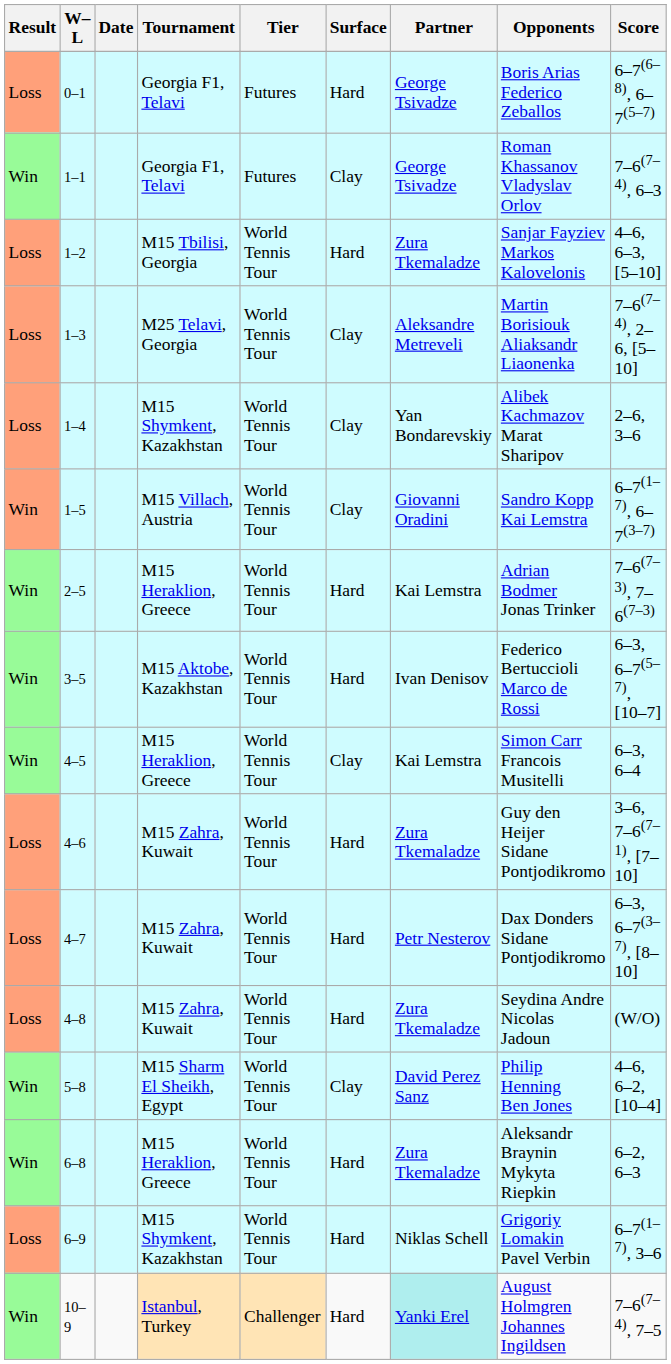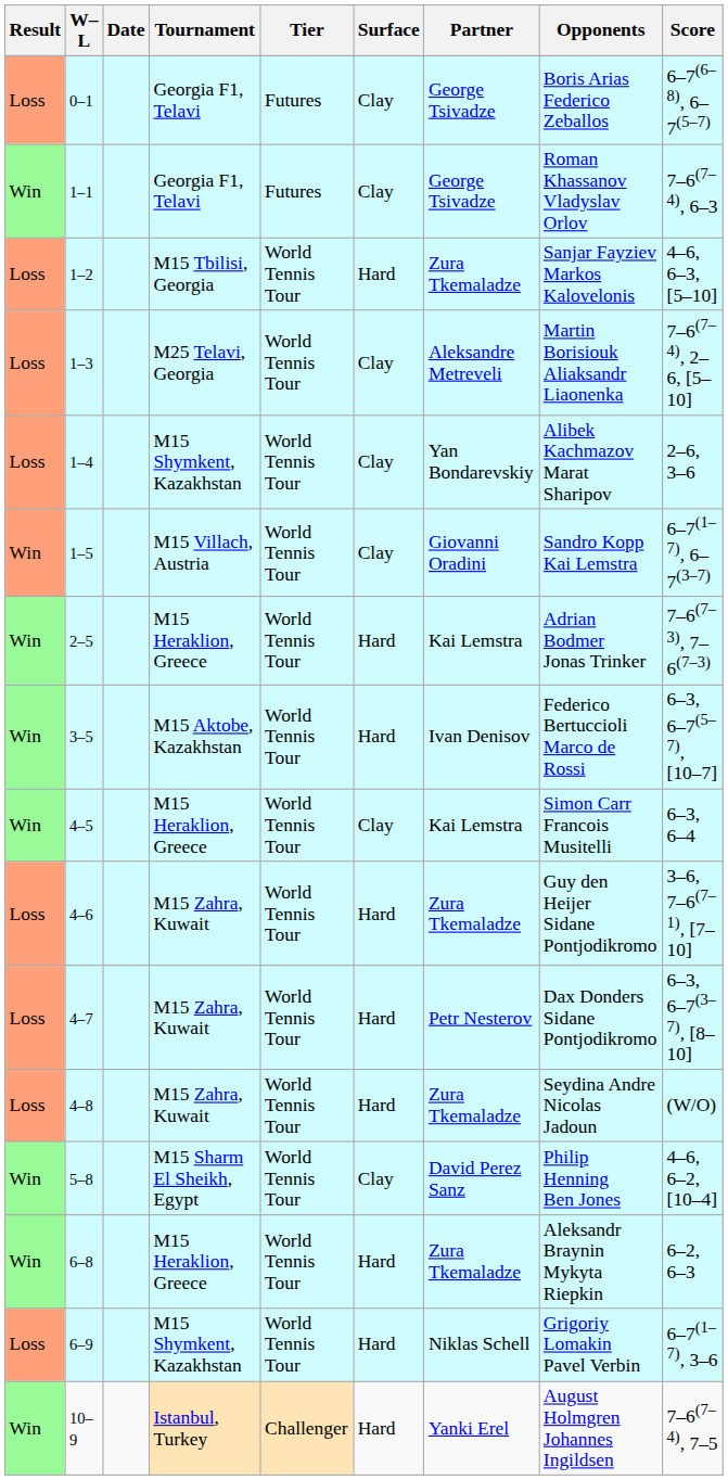0–1 | Surface: Hard -> Clay
10–9 | Partner: paleturquoise background -> no background
